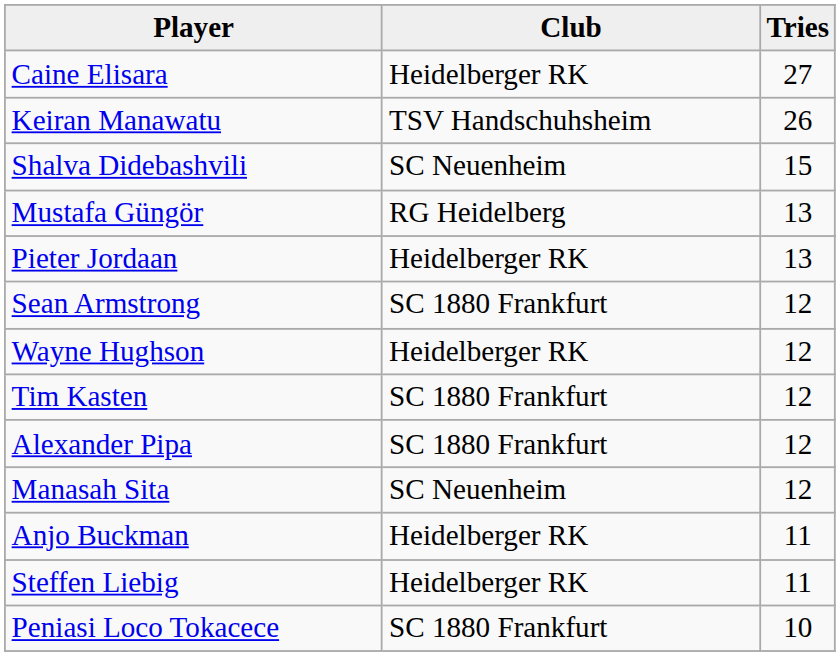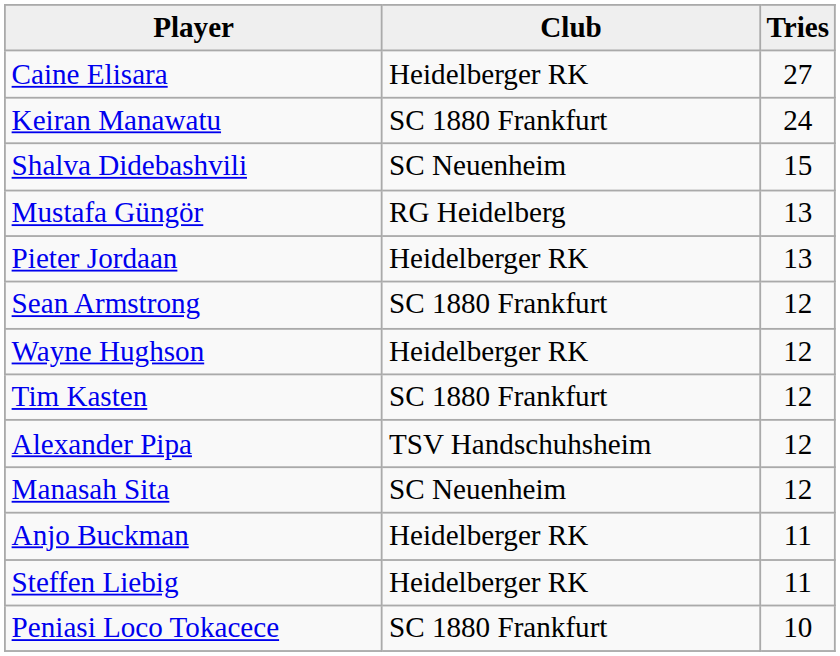Keiran Manawatu | Club: TSV Handschuhsheim -> SC 1880 Frankfurt
Keiran Manawatu | Tries: 26 -> 24
Alexander Pipa | Club: SC 1880 Frankfurt -> TSV Handschuhsheim
